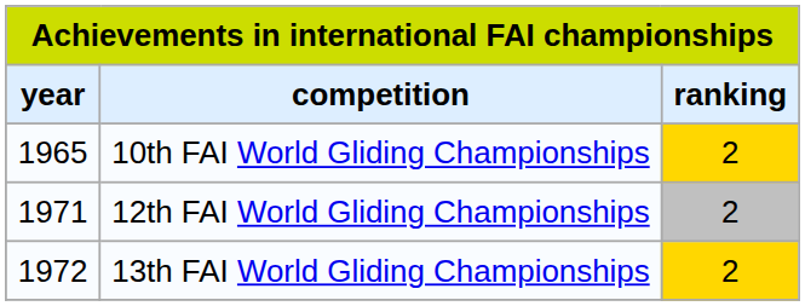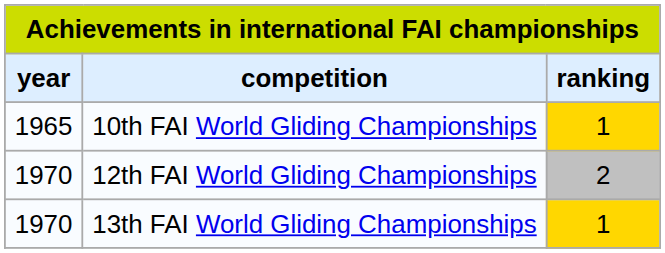10th FAI World Gliding Championships | ranking: 2 -> 1
12th FAI World Gliding Championships | year: 1971 -> 1970
13th FAI World Gliding Championships | year: 1972 -> 1970
13th FAI World Gliding Championships | ranking: 2 -> 1
